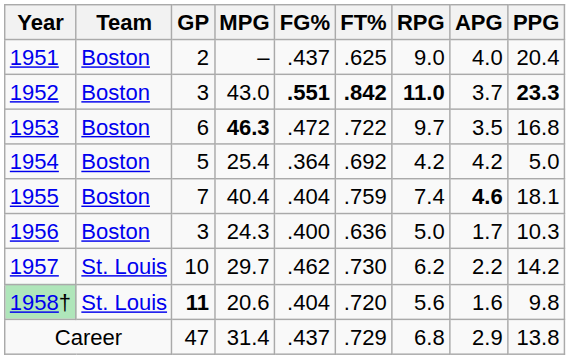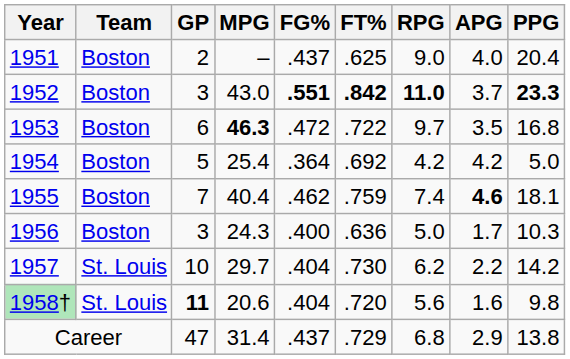1955 | FG%: .404 -> .462
1957 | FG%: .462 -> .404
